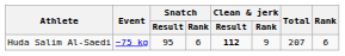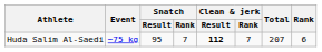Huda Salim Al-Saedi | Snatch / Rank: 6 -> 7
Huda Salim Al-Saedi | Clean & jerk / Rank: 9 -> 7
